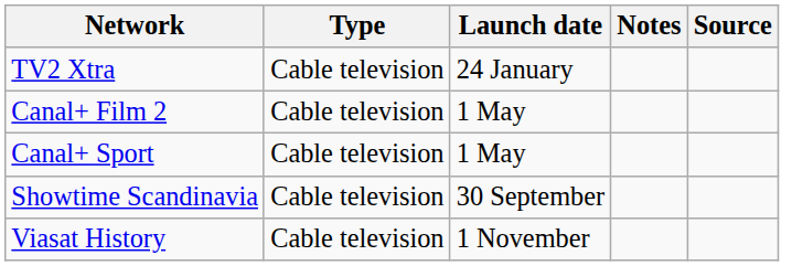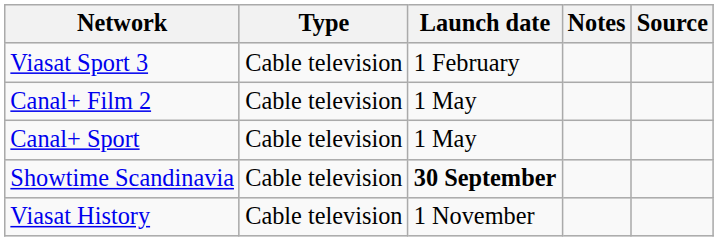- row: TV2 Xtra | Cable television | 24 January
+ row: Viasat Sport 3 | Cable television | 1 February
Showtime Scandinavia | Launch date: normal -> bold
